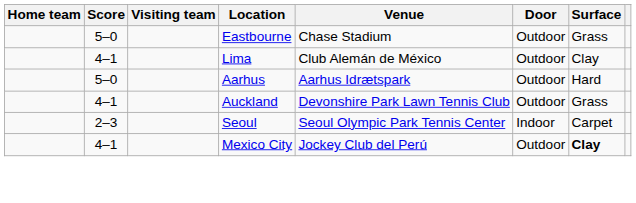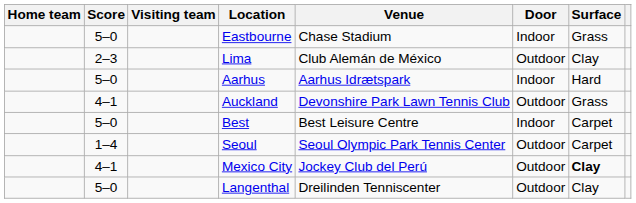Eastbourne | Door: Outdoor -> Indoor
Lima | Score: 4–1 -> 2–3
Aarhus | Door: Outdoor -> Indoor
+ row: 5–0 | Best | Best Leisure Centre | Indoor | Carpet
Seoul | Score: 2–3 -> 1–4
Seoul | Door: Indoor -> Outdoor
+ row: 5–0 | Langenthal | Dreilinden Tenniscenter | Outdoor | Clay
